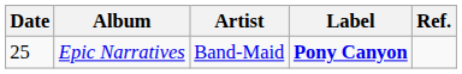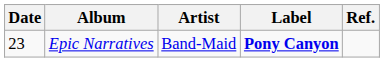Epic Narratives | Date: 25 -> 23
